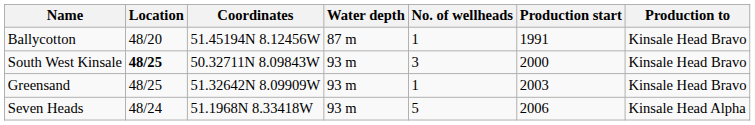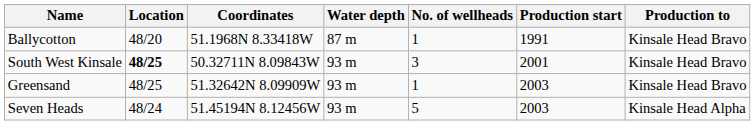Ballycotton | Coordinates: 51.45194N 8.12456W -> 51.1968N 8.33418W
South West Kinsale | Production start: 2000 -> 2001
Seven Heads | Coordinates: 51.1968N 8.33418W -> 51.45194N 8.12456W
Seven Heads | Production start: 2006 -> 2003
